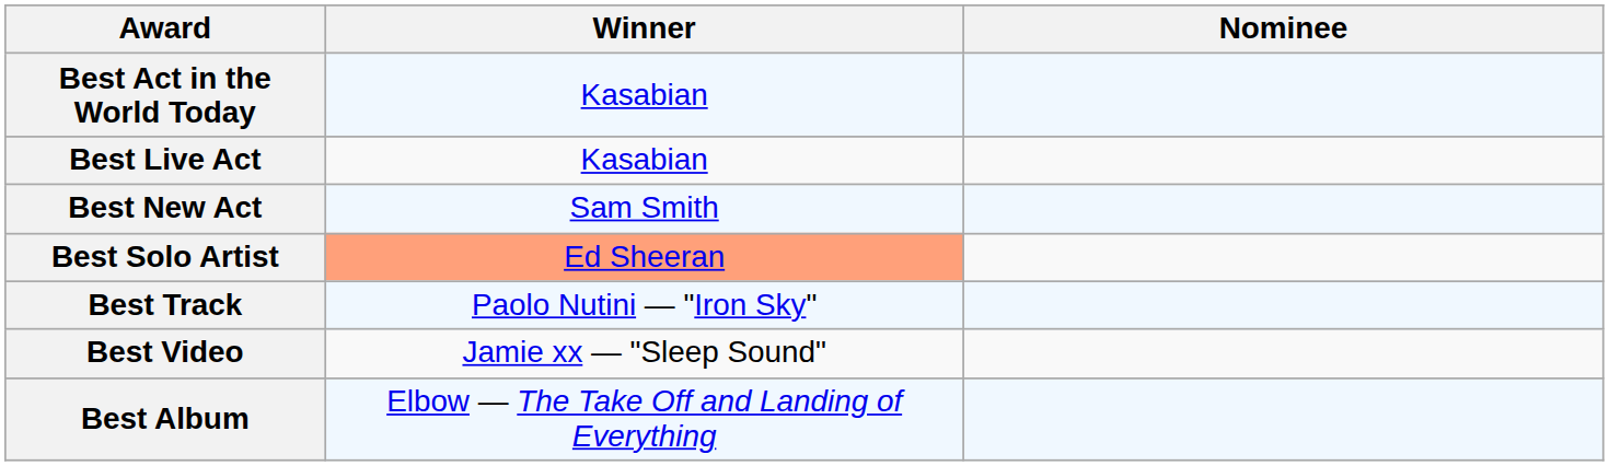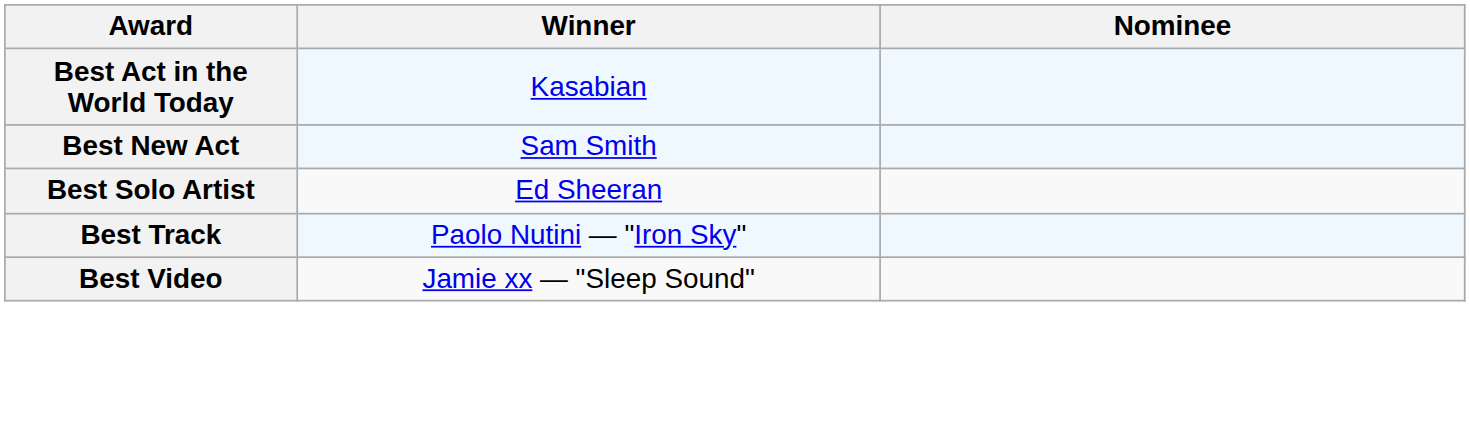- row: Best Live Act | Kasabian
Best Solo Artist | Winner: lightsalmon background -> no background
- row: Best Album | Elbow — The Take Off and Landing of Everything
